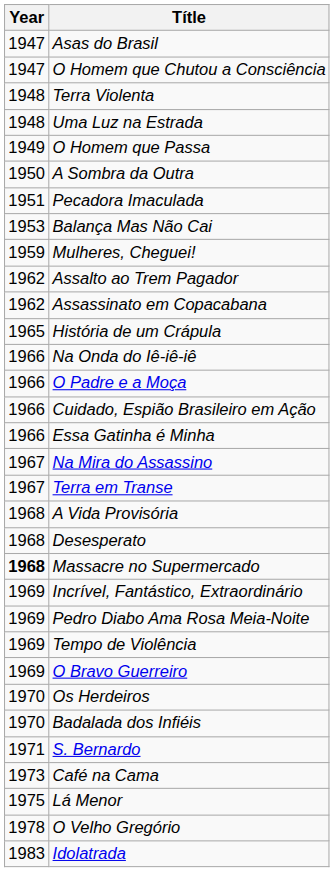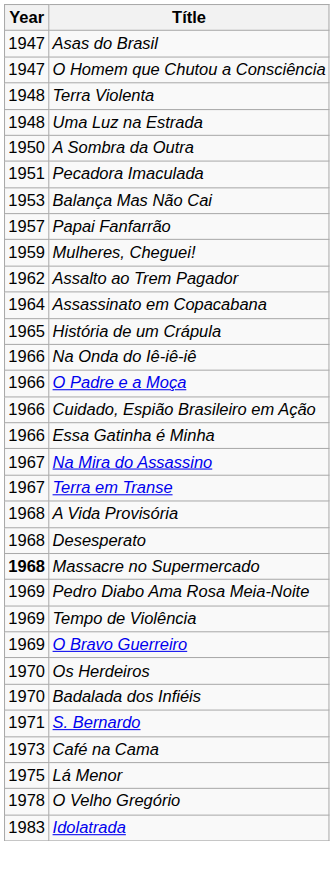- row: 1949 | O Homem que Passa
+ row: 1957 | Papai Fanfarrão
Assassinato em Copacabana | Year: 1962 -> 1964
- row: 1969 | Incrível, Fantástico, Extraordinário
